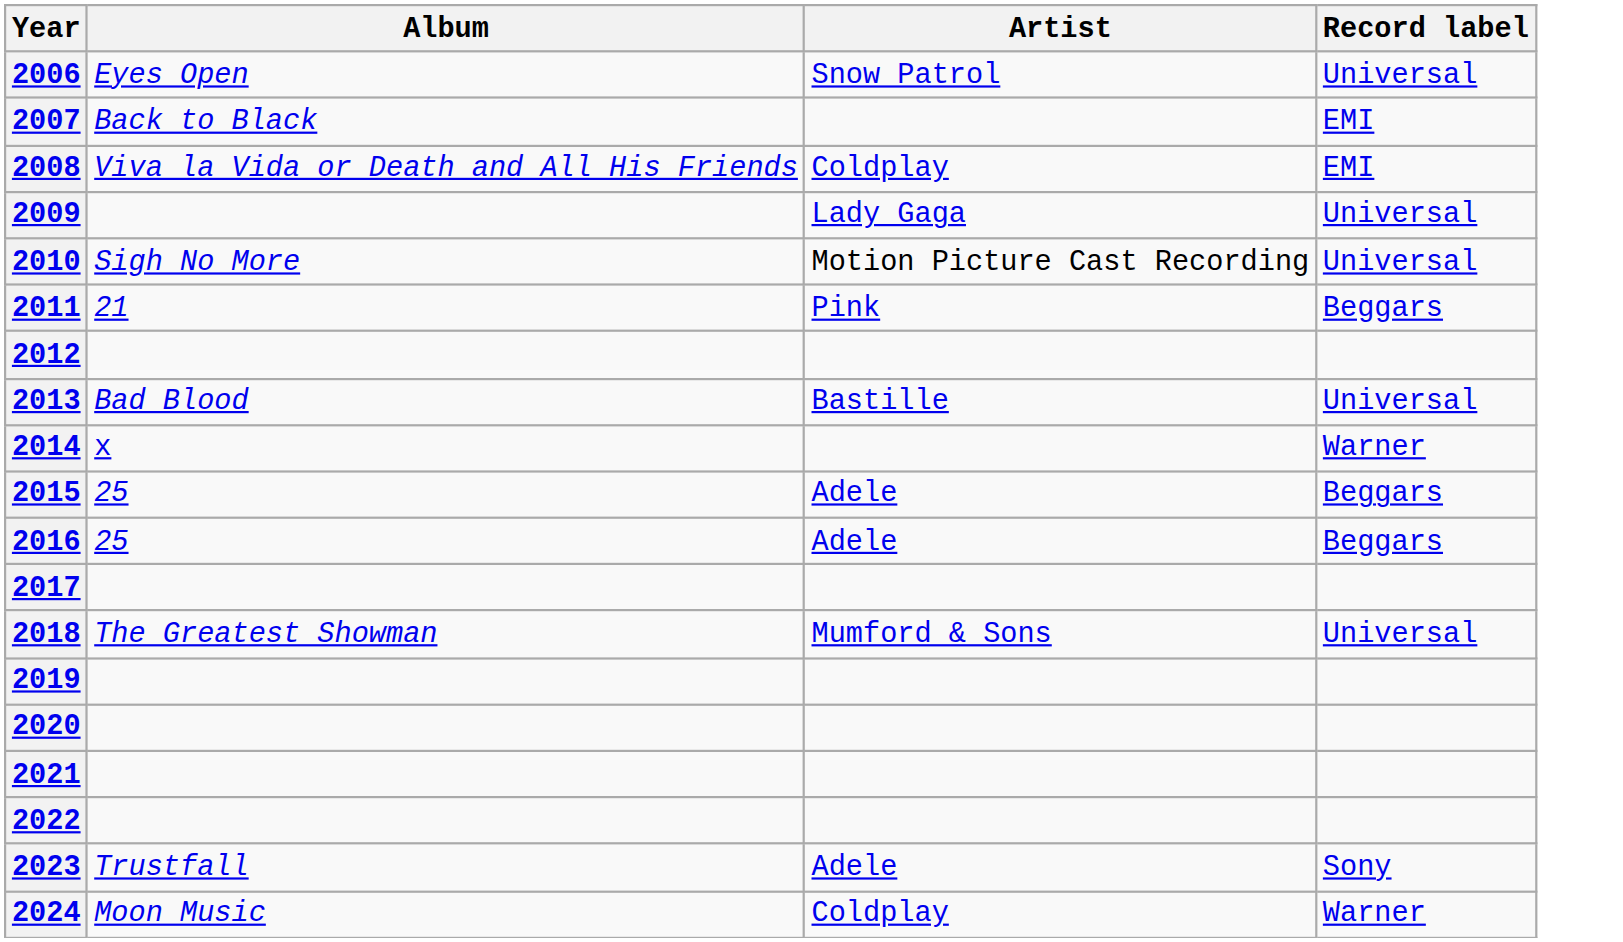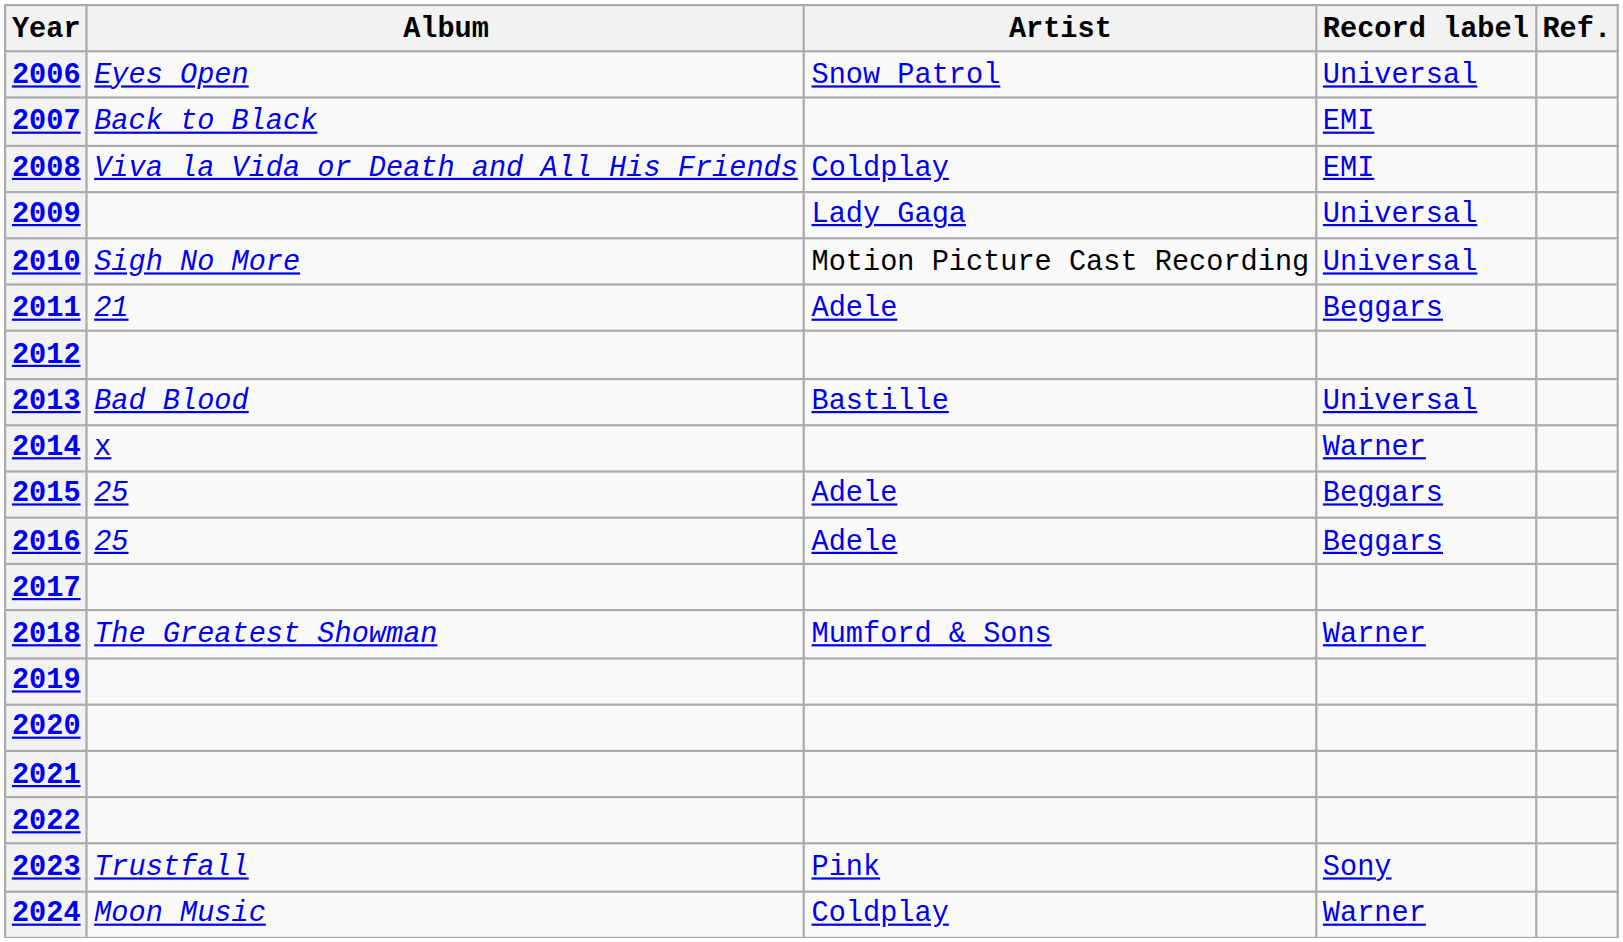+ column: Ref.
2011 | Artist: Pink -> Adele
2018 | Record label: Universal -> Warner
2023 | Artist: Adele -> Pink
